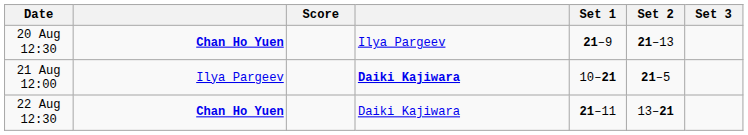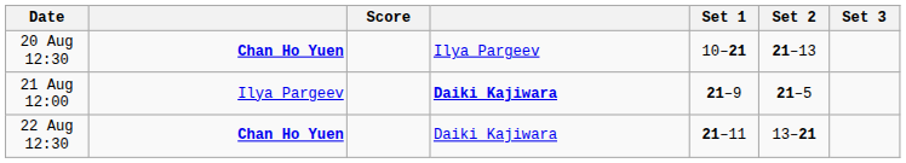20 Aug 12:30 | Set 1: 21–9 -> 10–21
21 Aug 12:00 | Set 1: 10–21 -> 21–9
